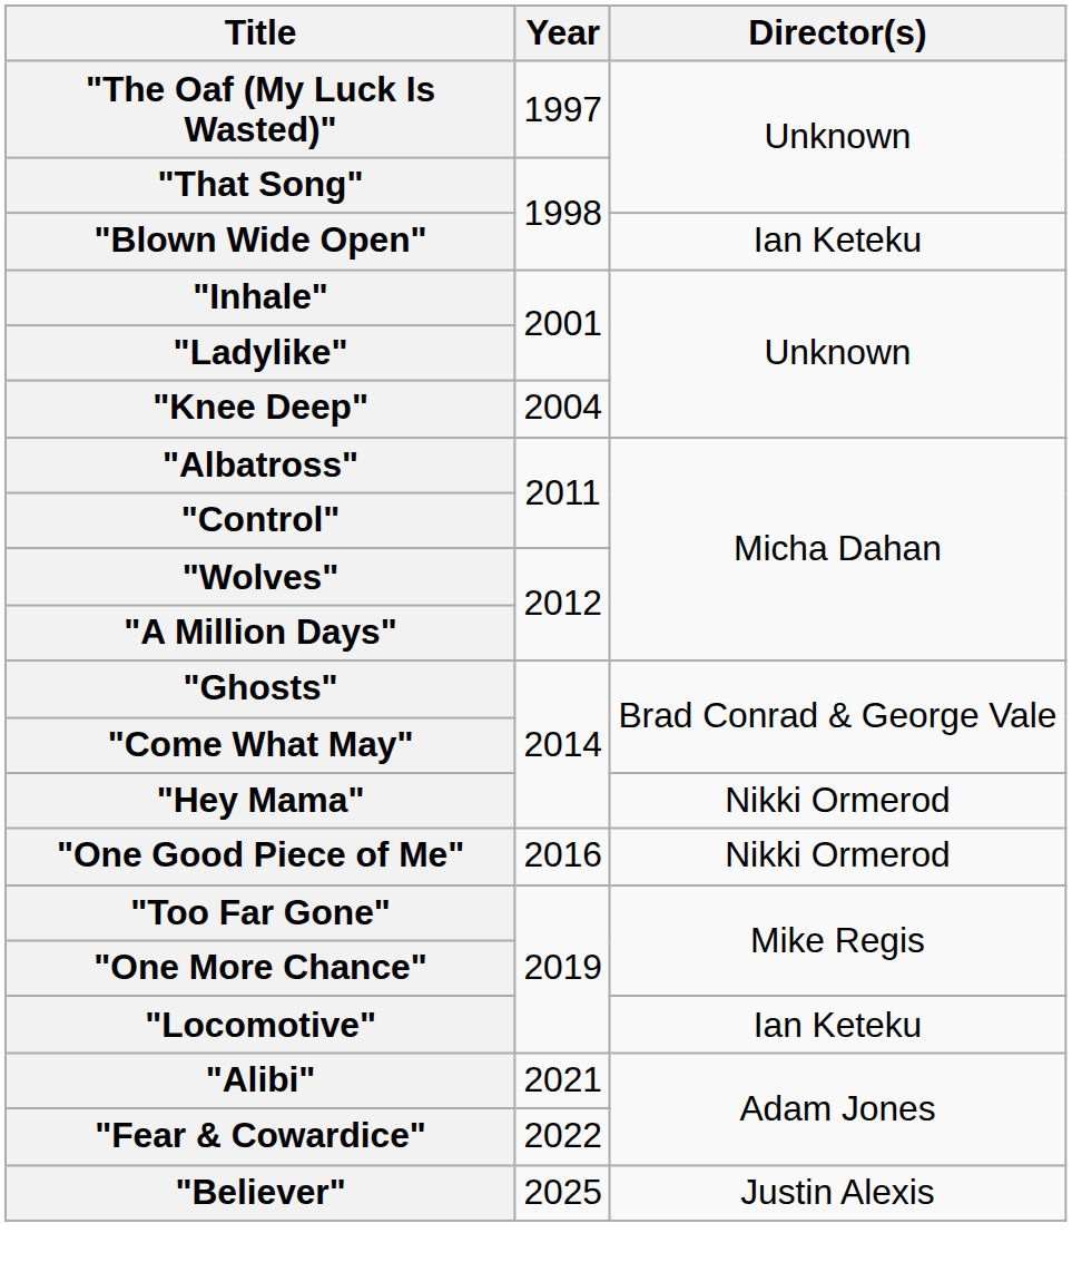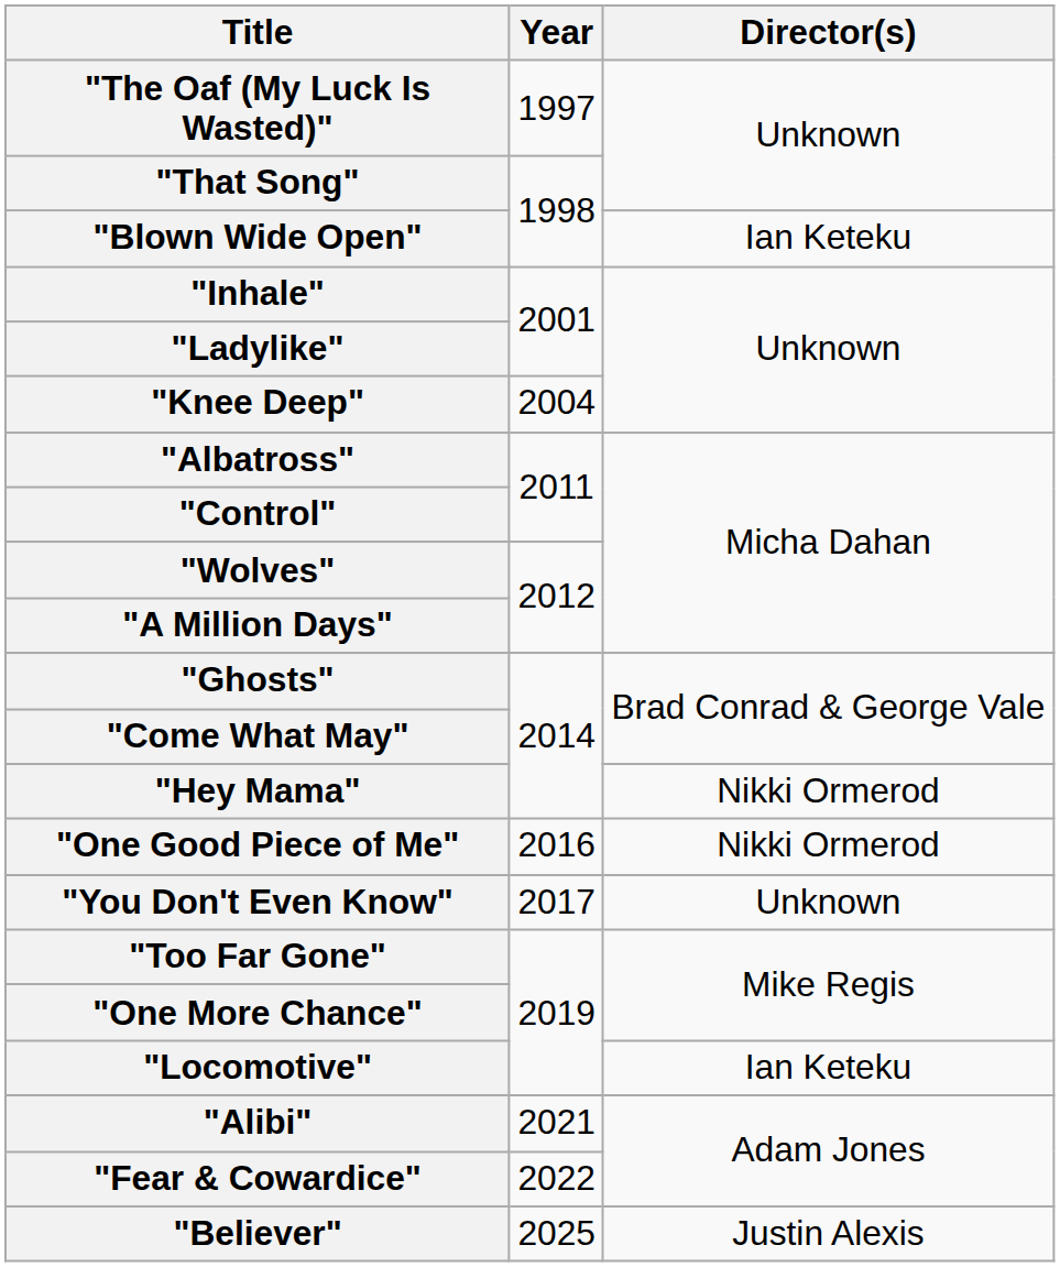+ row: "You Don't Even Know" | 2017 | Unknown
